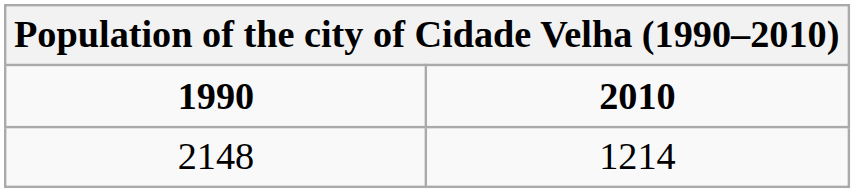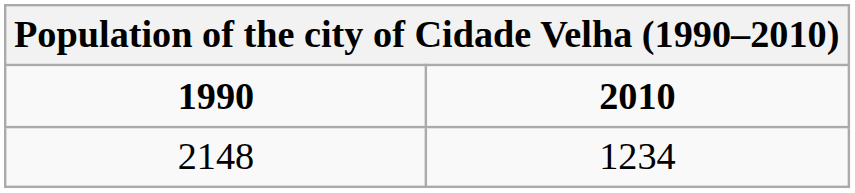2148 | 2010: 1214 -> 1234
